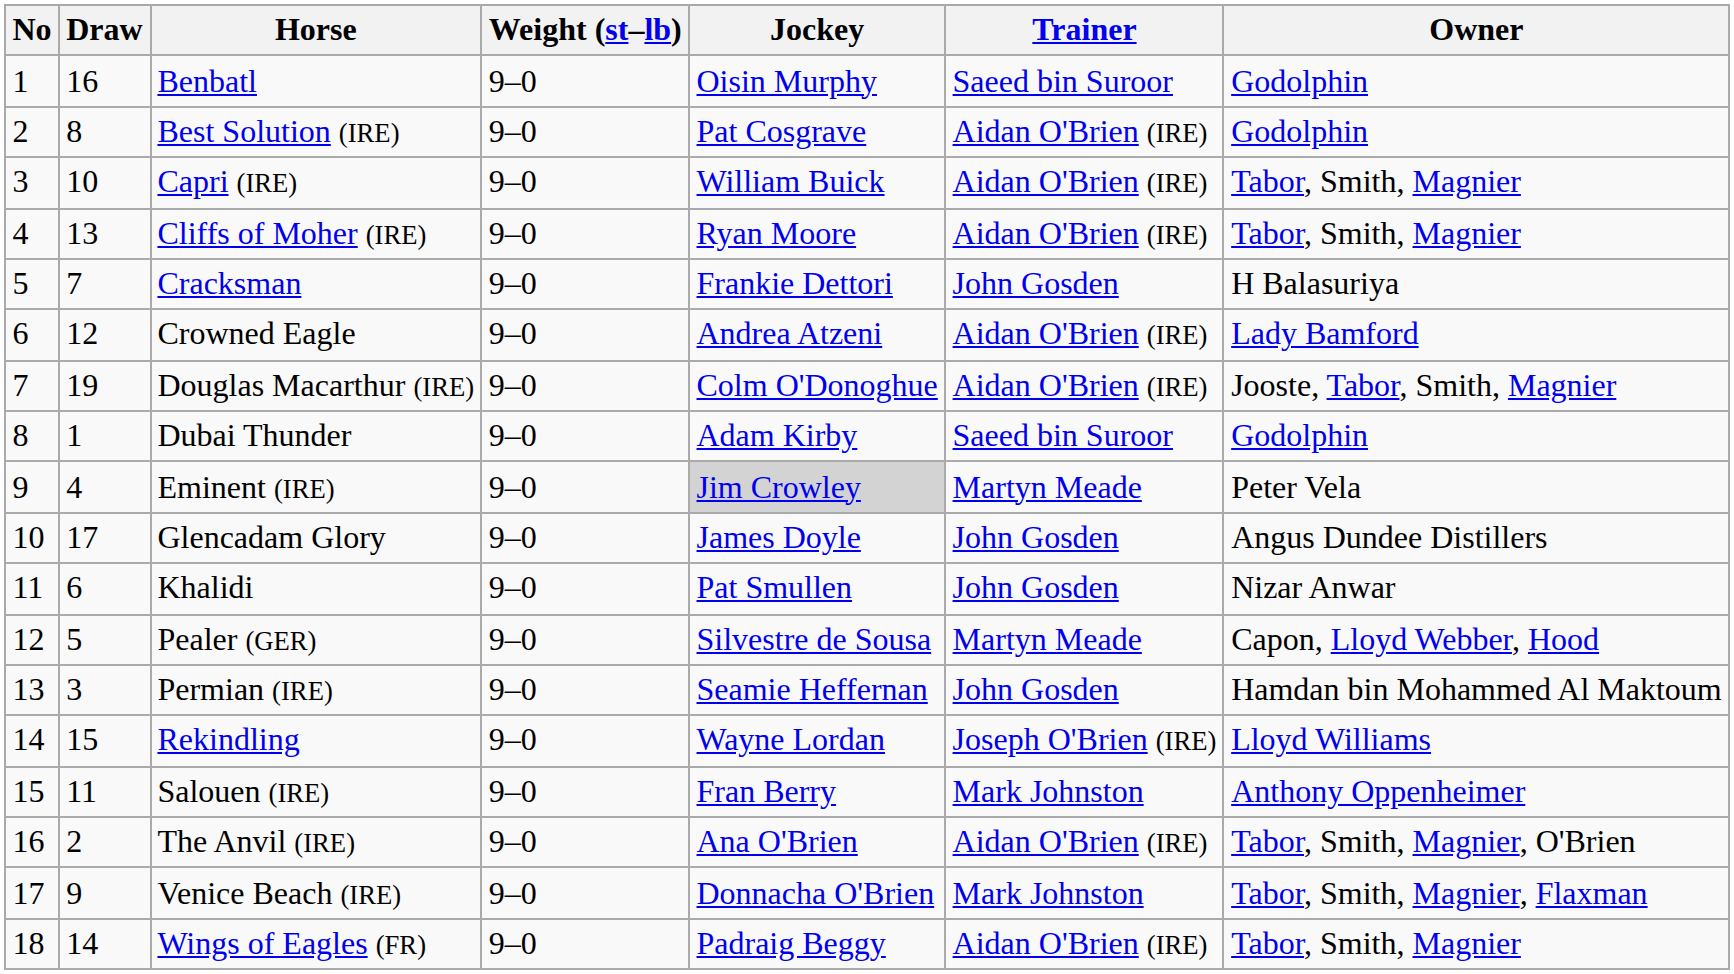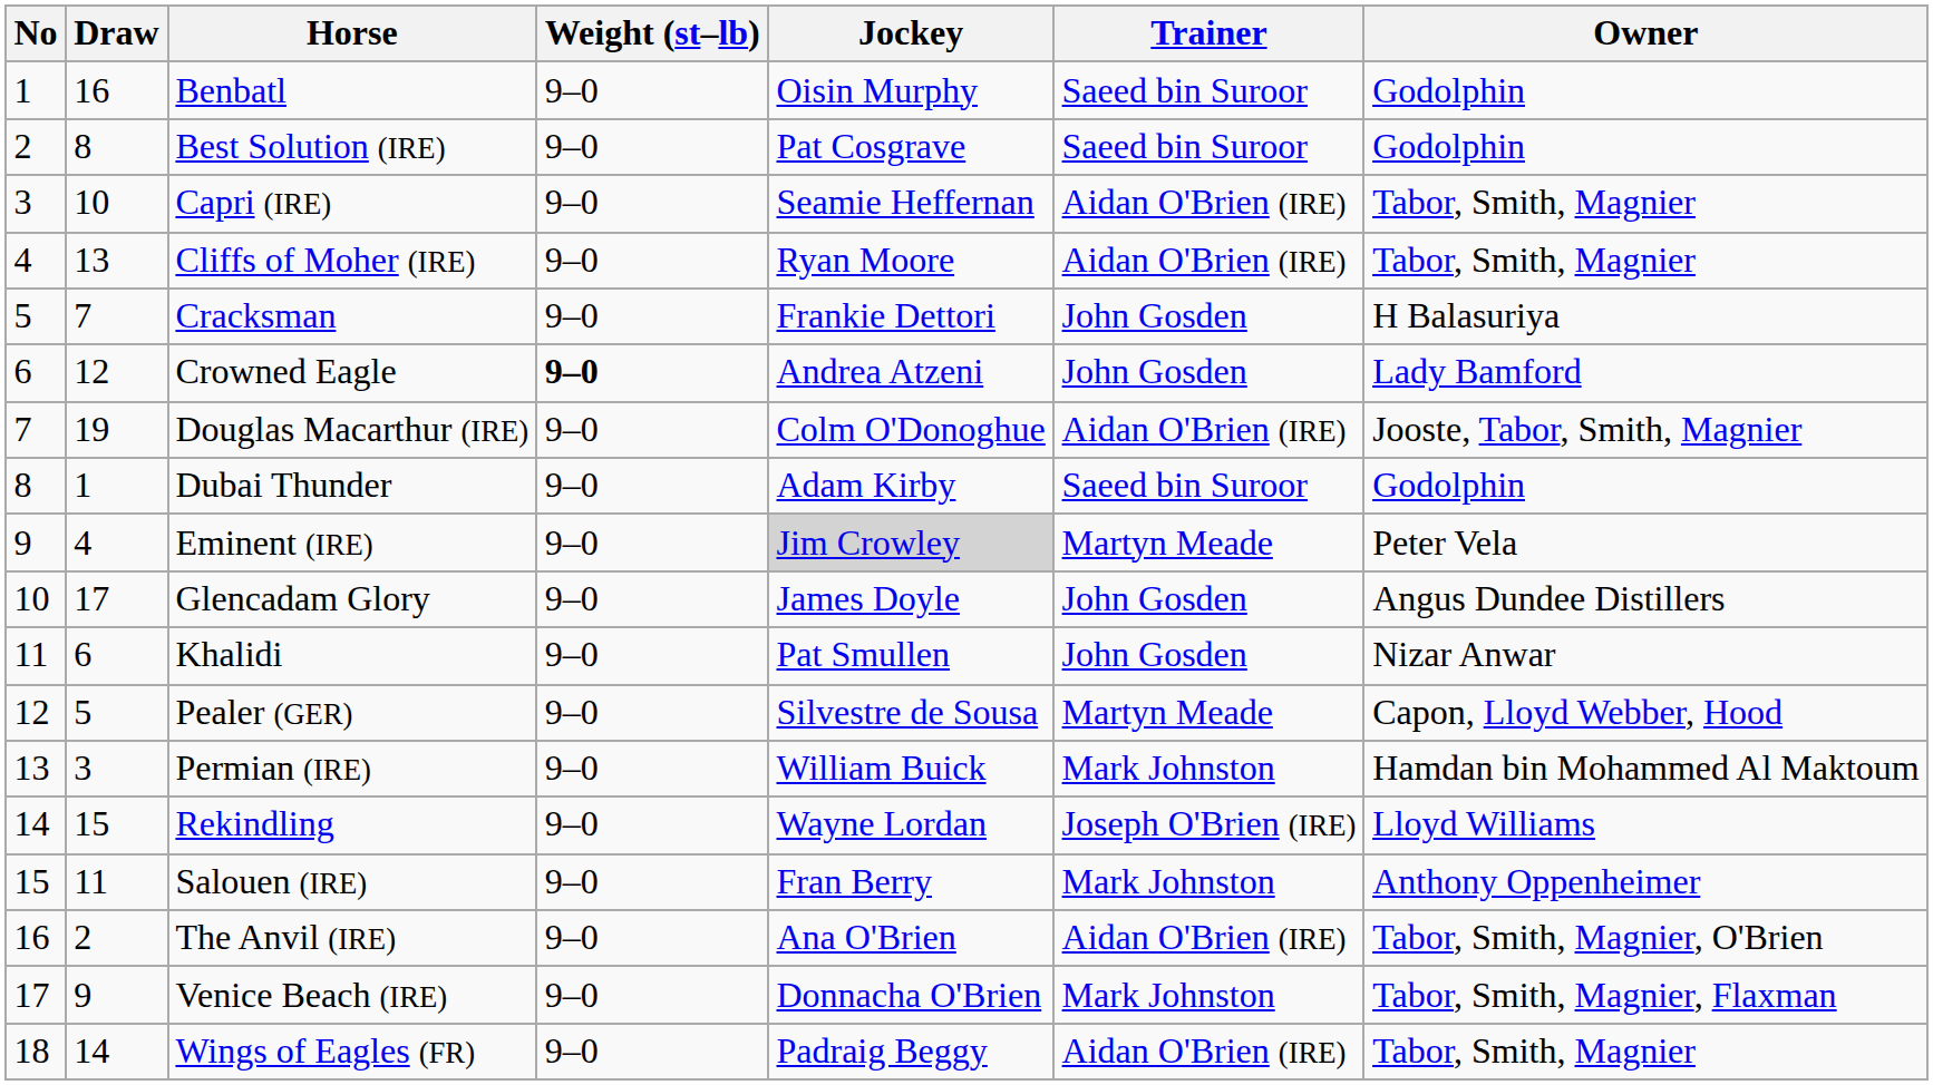Best Solution (IRE) | Trainer: Aidan O'Brien (IRE) -> Saeed bin Suroor
Capri (IRE) | Jockey: William Buick -> Seamie Heffernan
Crowned Eagle | Weight (st–lb): normal -> bold
Crowned Eagle | Trainer: Aidan O'Brien (IRE) -> John Gosden
Permian (IRE) | Jockey: Seamie Heffernan -> William Buick
Permian (IRE) | Trainer: John Gosden -> Mark Johnston
